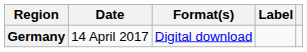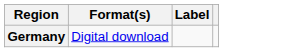- column: Date | 14 April 2017
